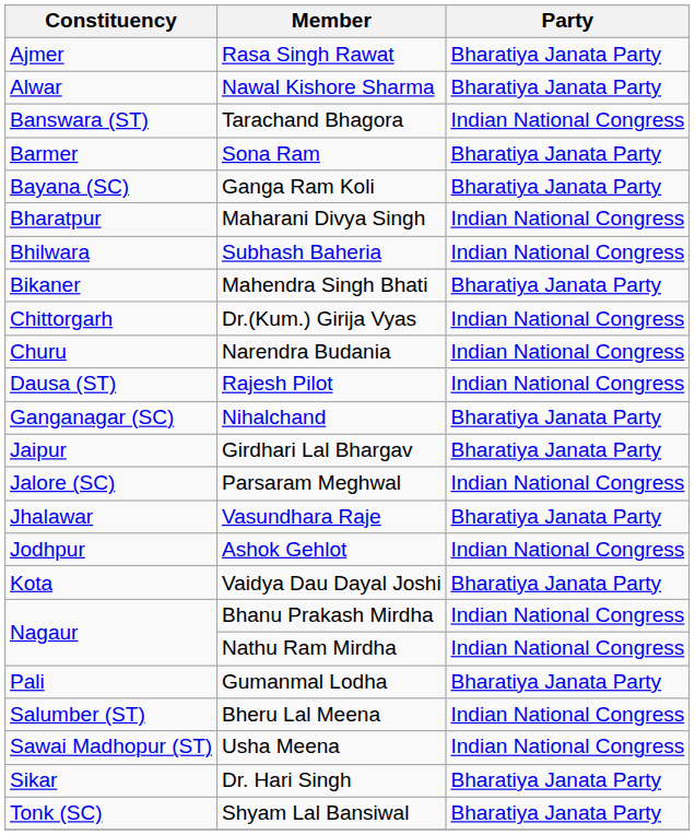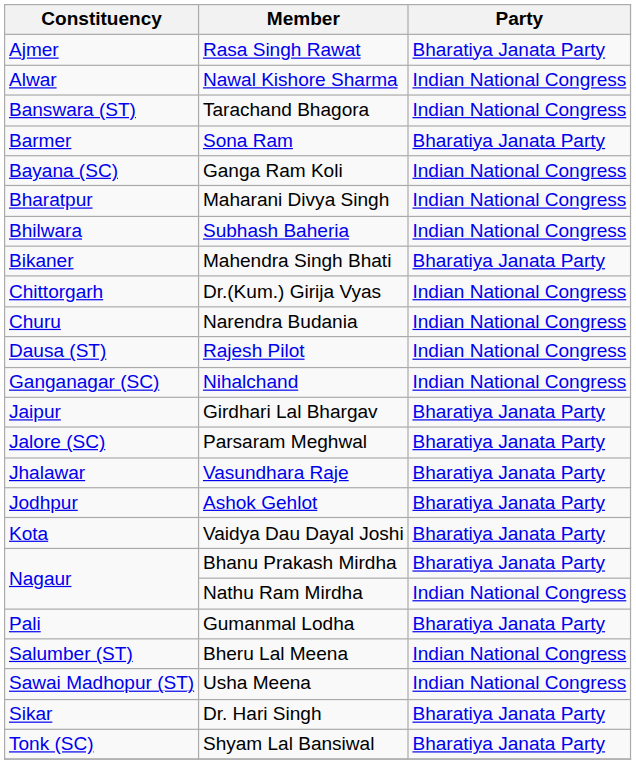Nawal Kishore Sharma | Party: Bharatiya Janata Party -> Indian National Congress
Ganga Ram Koli | Party: Bharatiya Janata Party -> Indian National Congress
Nihalchand | Party: Bharatiya Janata Party -> Indian National Congress
Parsaram Meghwal | Party: Indian National Congress -> Bharatiya Janata Party
Ashok Gehlot | Party: Indian National Congress -> Bharatiya Janata Party
Bhanu Prakash Mirdha | Party: Indian National Congress -> Bharatiya Janata Party
